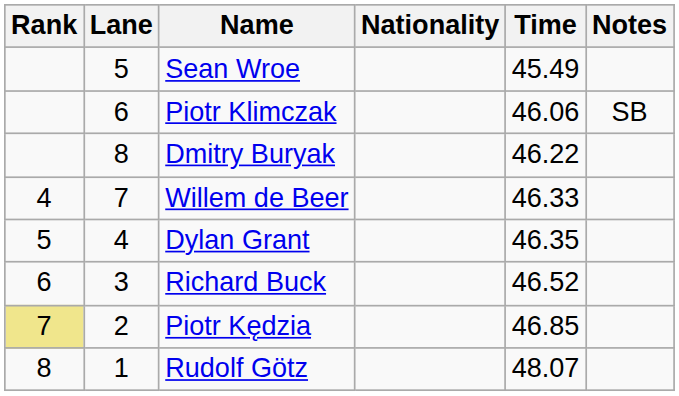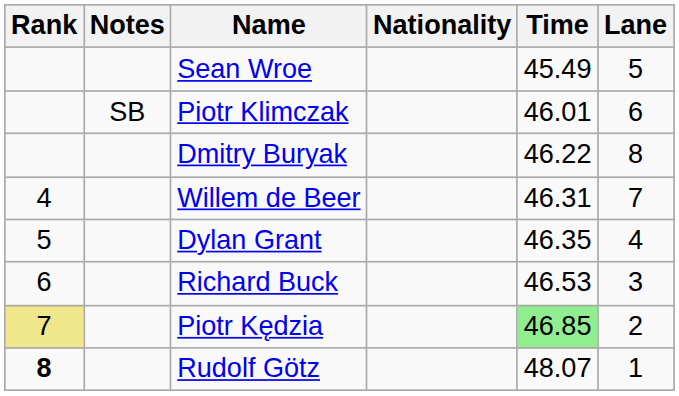columns swapped: Lane <-> Notes
Piotr Klimczak | Time: 46.06 -> 46.01
Willem de Beer | Time: 46.33 -> 46.31
Richard Buck | Time: 46.52 -> 46.53
Piotr Kędzia | Time: no background -> lightgreen background
Rudolf Götz | Rank: normal -> bold
